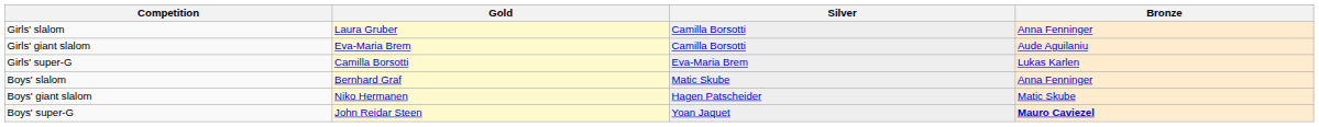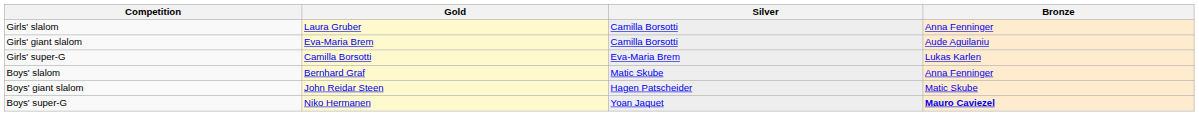Boys' giant slalom | Gold: Niko Hermanen -> John Reidar Steen
Boys' super-G | Gold: John Reidar Steen -> Niko Hermanen
